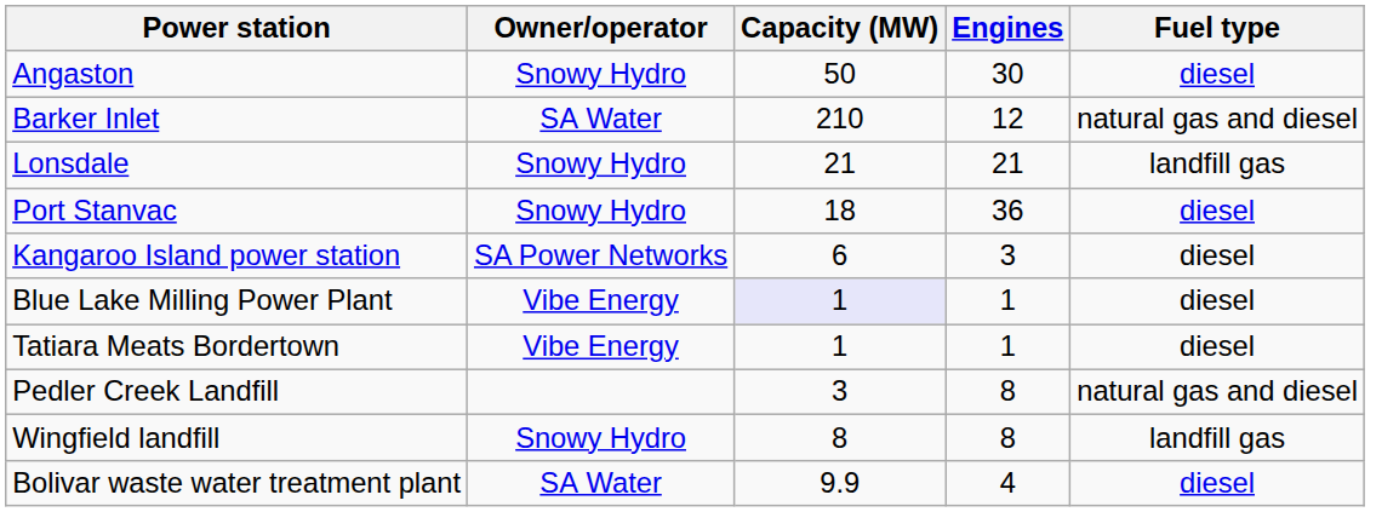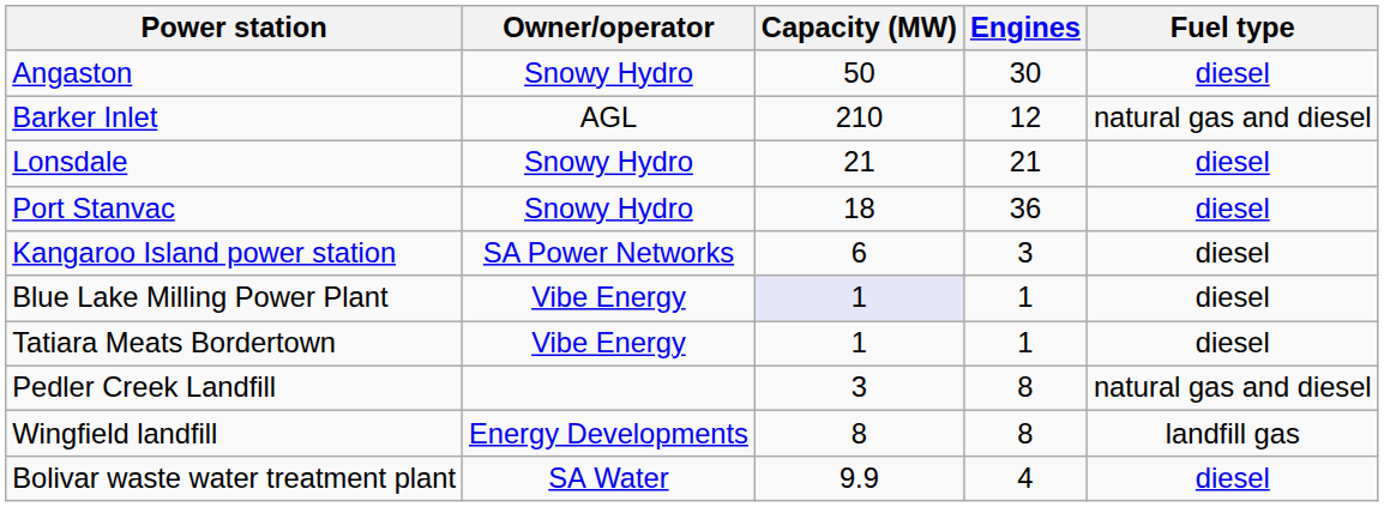Barker Inlet | Owner/operator: SA Water -> AGL
Lonsdale | Fuel type: landfill gas -> diesel
Wingfield landfill | Owner/operator: Snowy Hydro -> Energy Developments
